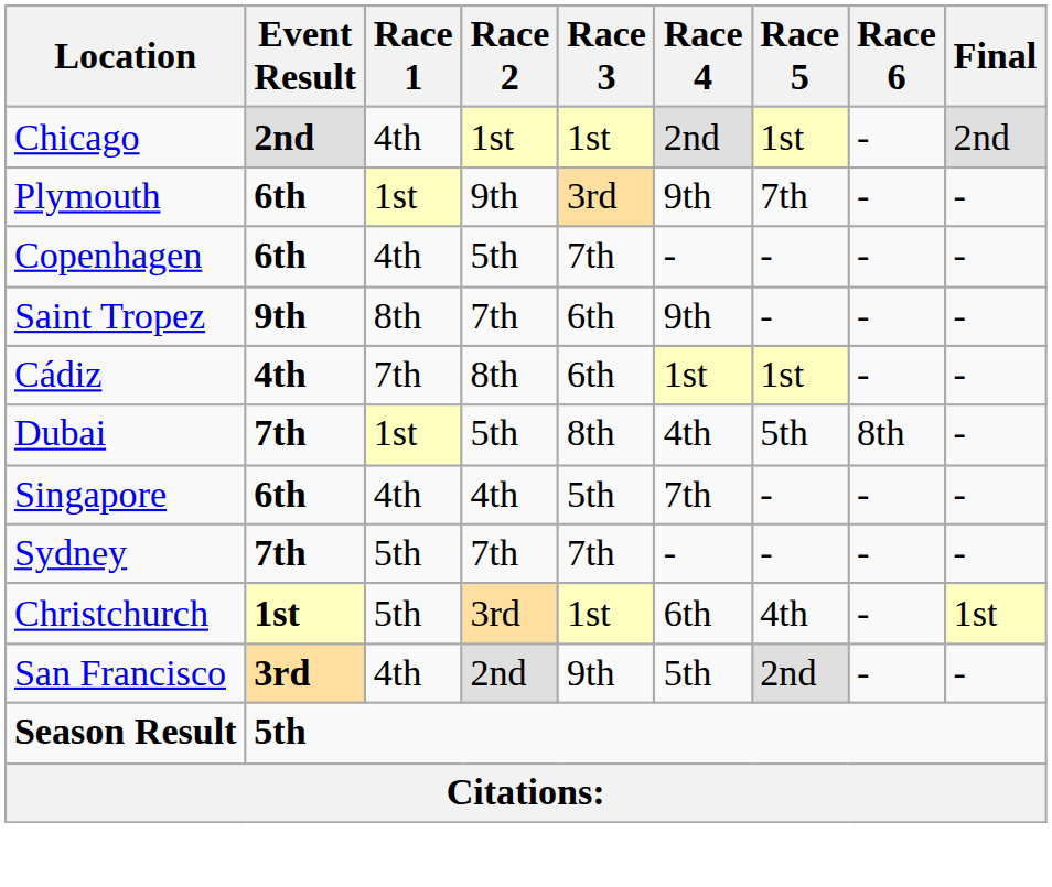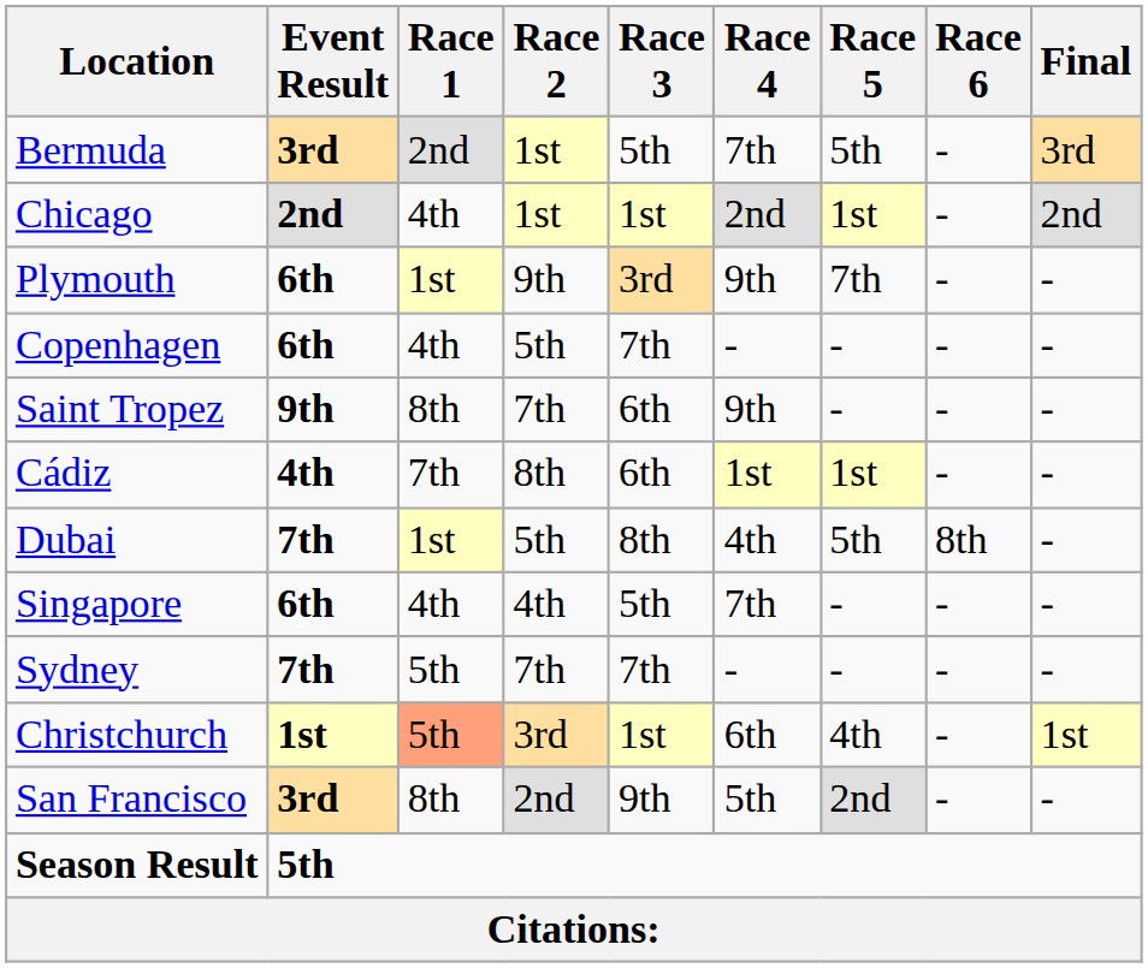+ row: Bermuda | 3rd | 2nd | 1st | 5th | 7th | 5th | - | 3rd
Christchurch | Race 1: no background -> lightsalmon background
San Francisco | Race 1: 4th -> 8th
